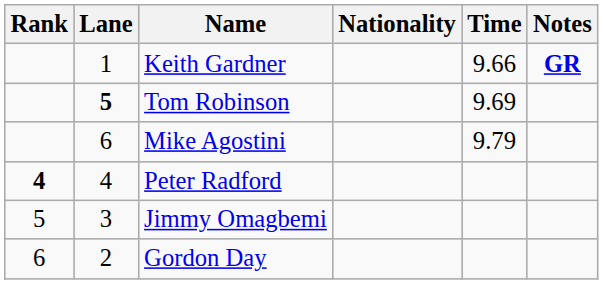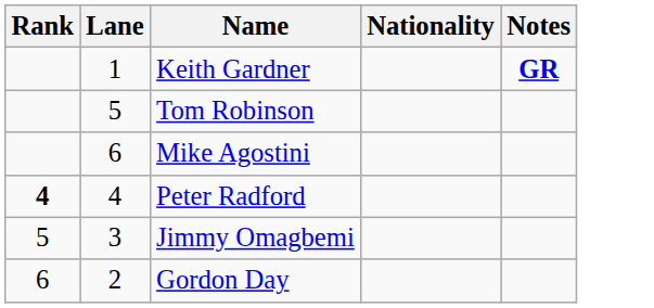- column: Time | 9.66 | 9.69 | 9.79
Tom Robinson | Lane: bold -> normal
